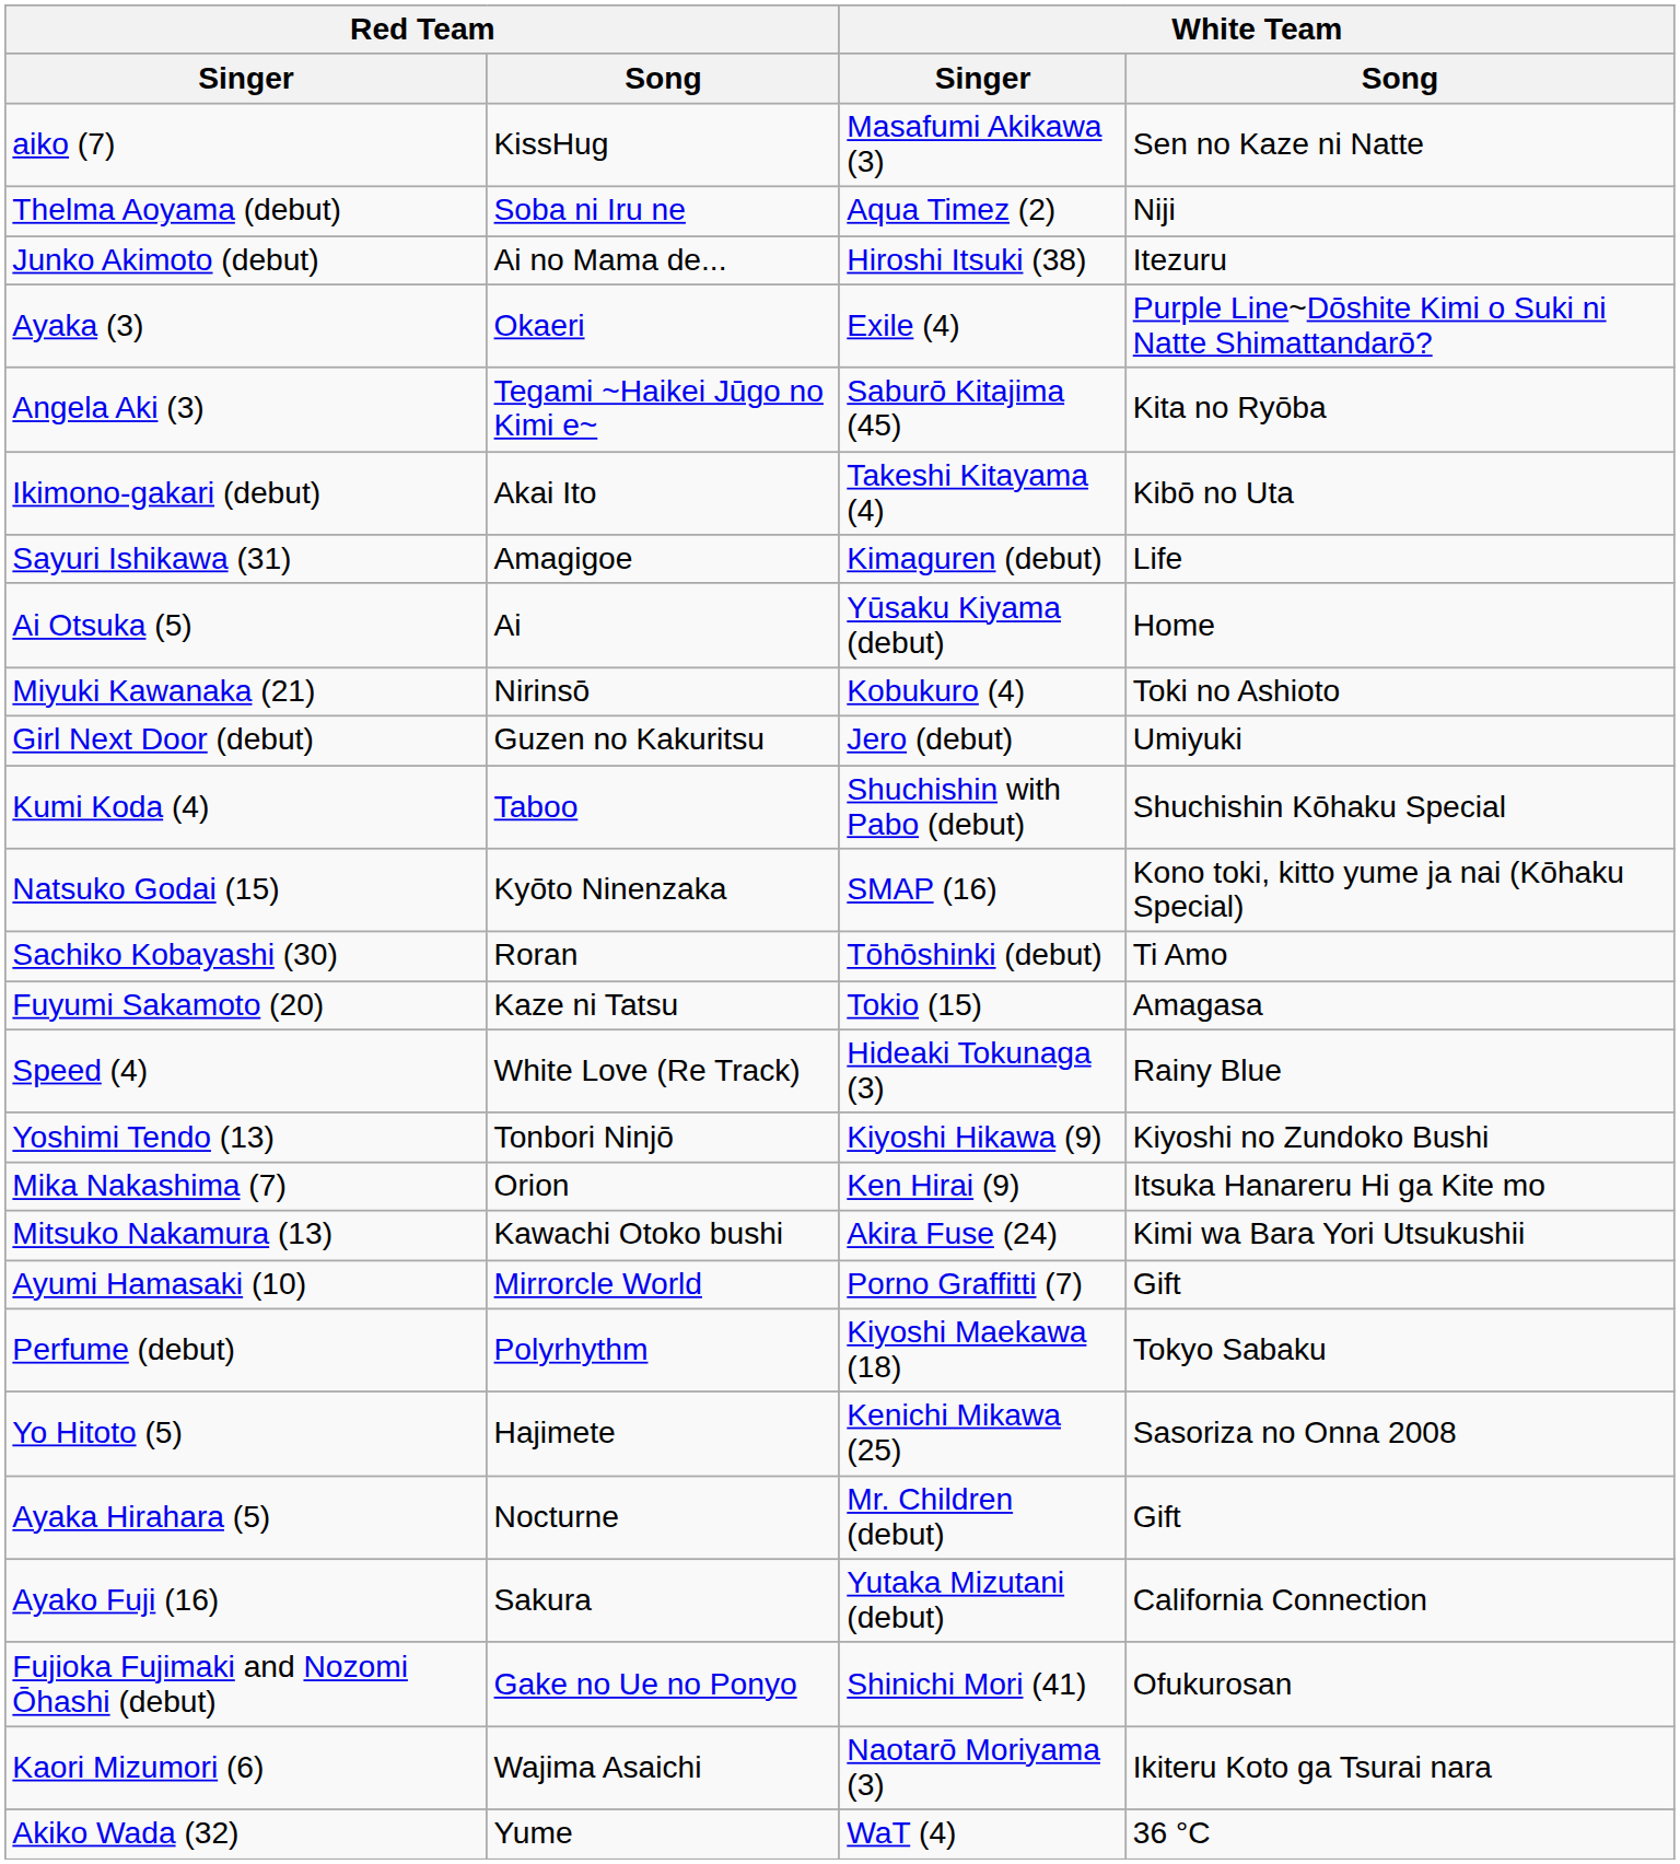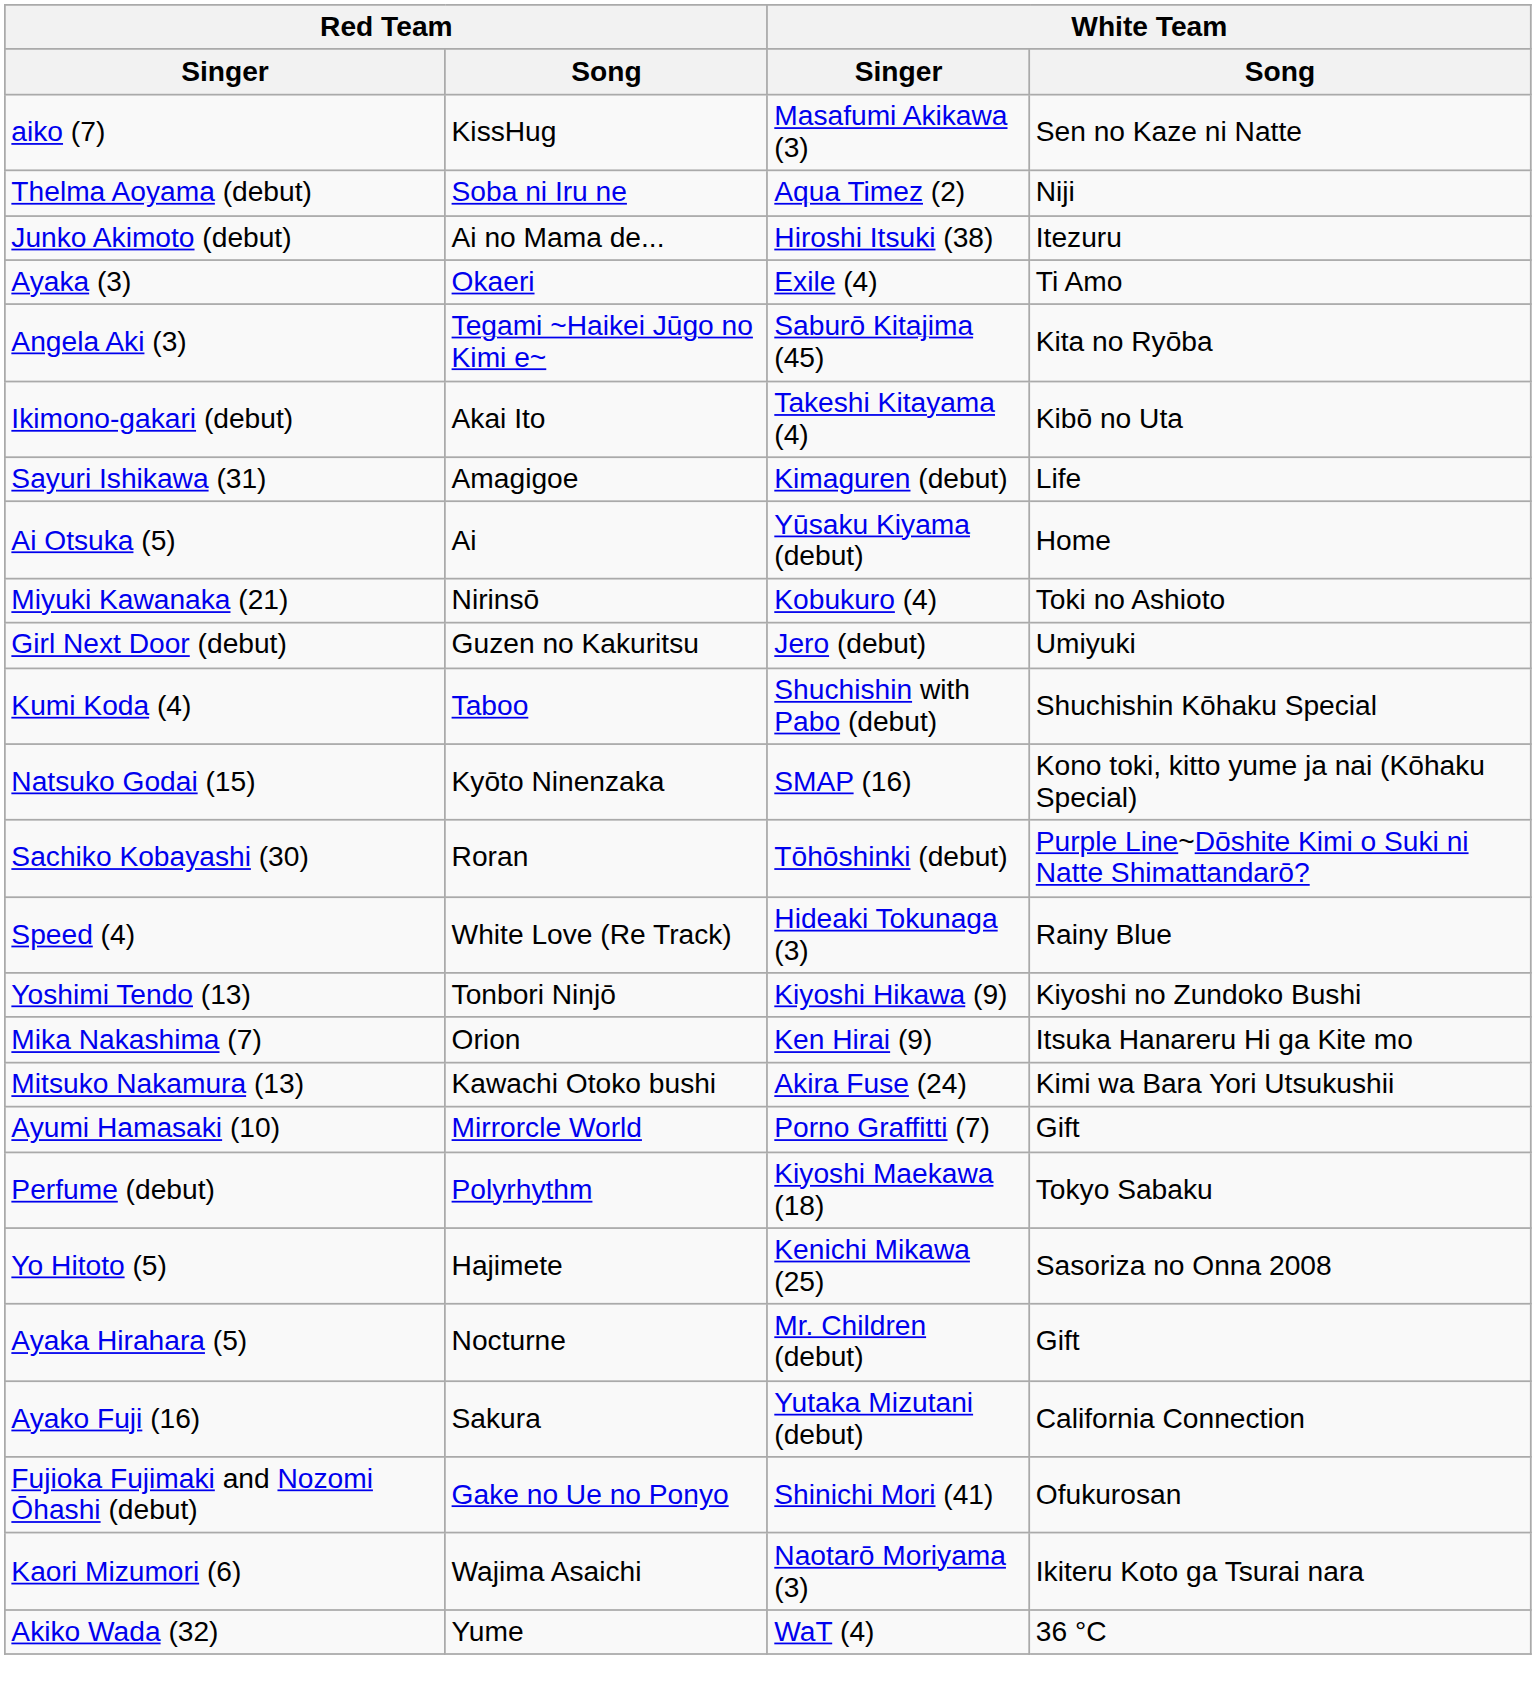Ayaka (3) | White Team / Song: Purple Line~Dōshite Kimi o Suki ni Natte Shimattandarō? -> Ti Amo
Sachiko Kobayashi (30) | White Team / Song: Ti Amo -> Purple Line~Dōshite Kimi o Suki ni Natte Shimattandarō?
- row: Fuyumi Sakamoto (20) | Kaze ni Tatsu | Tokio (15) | Amagasa
